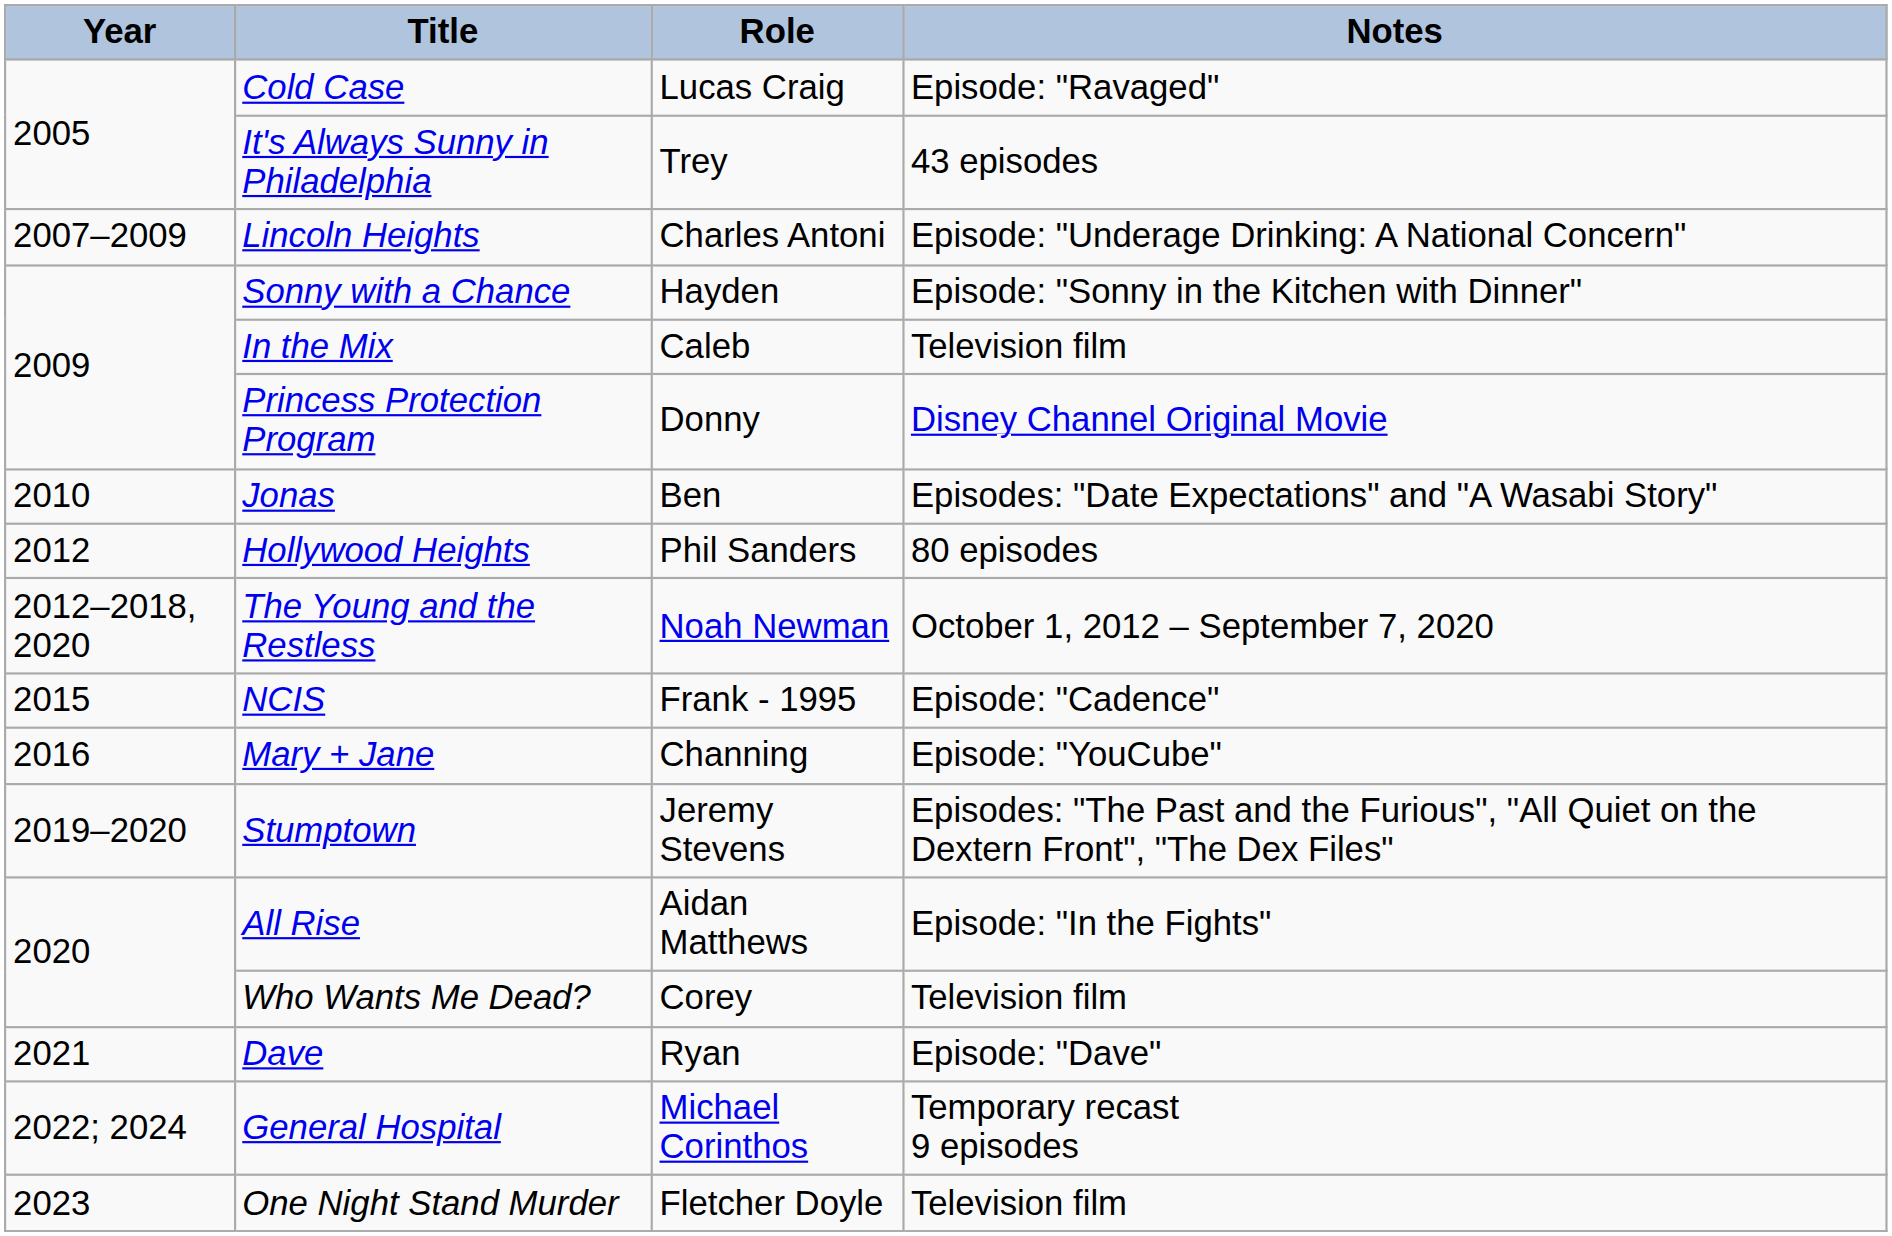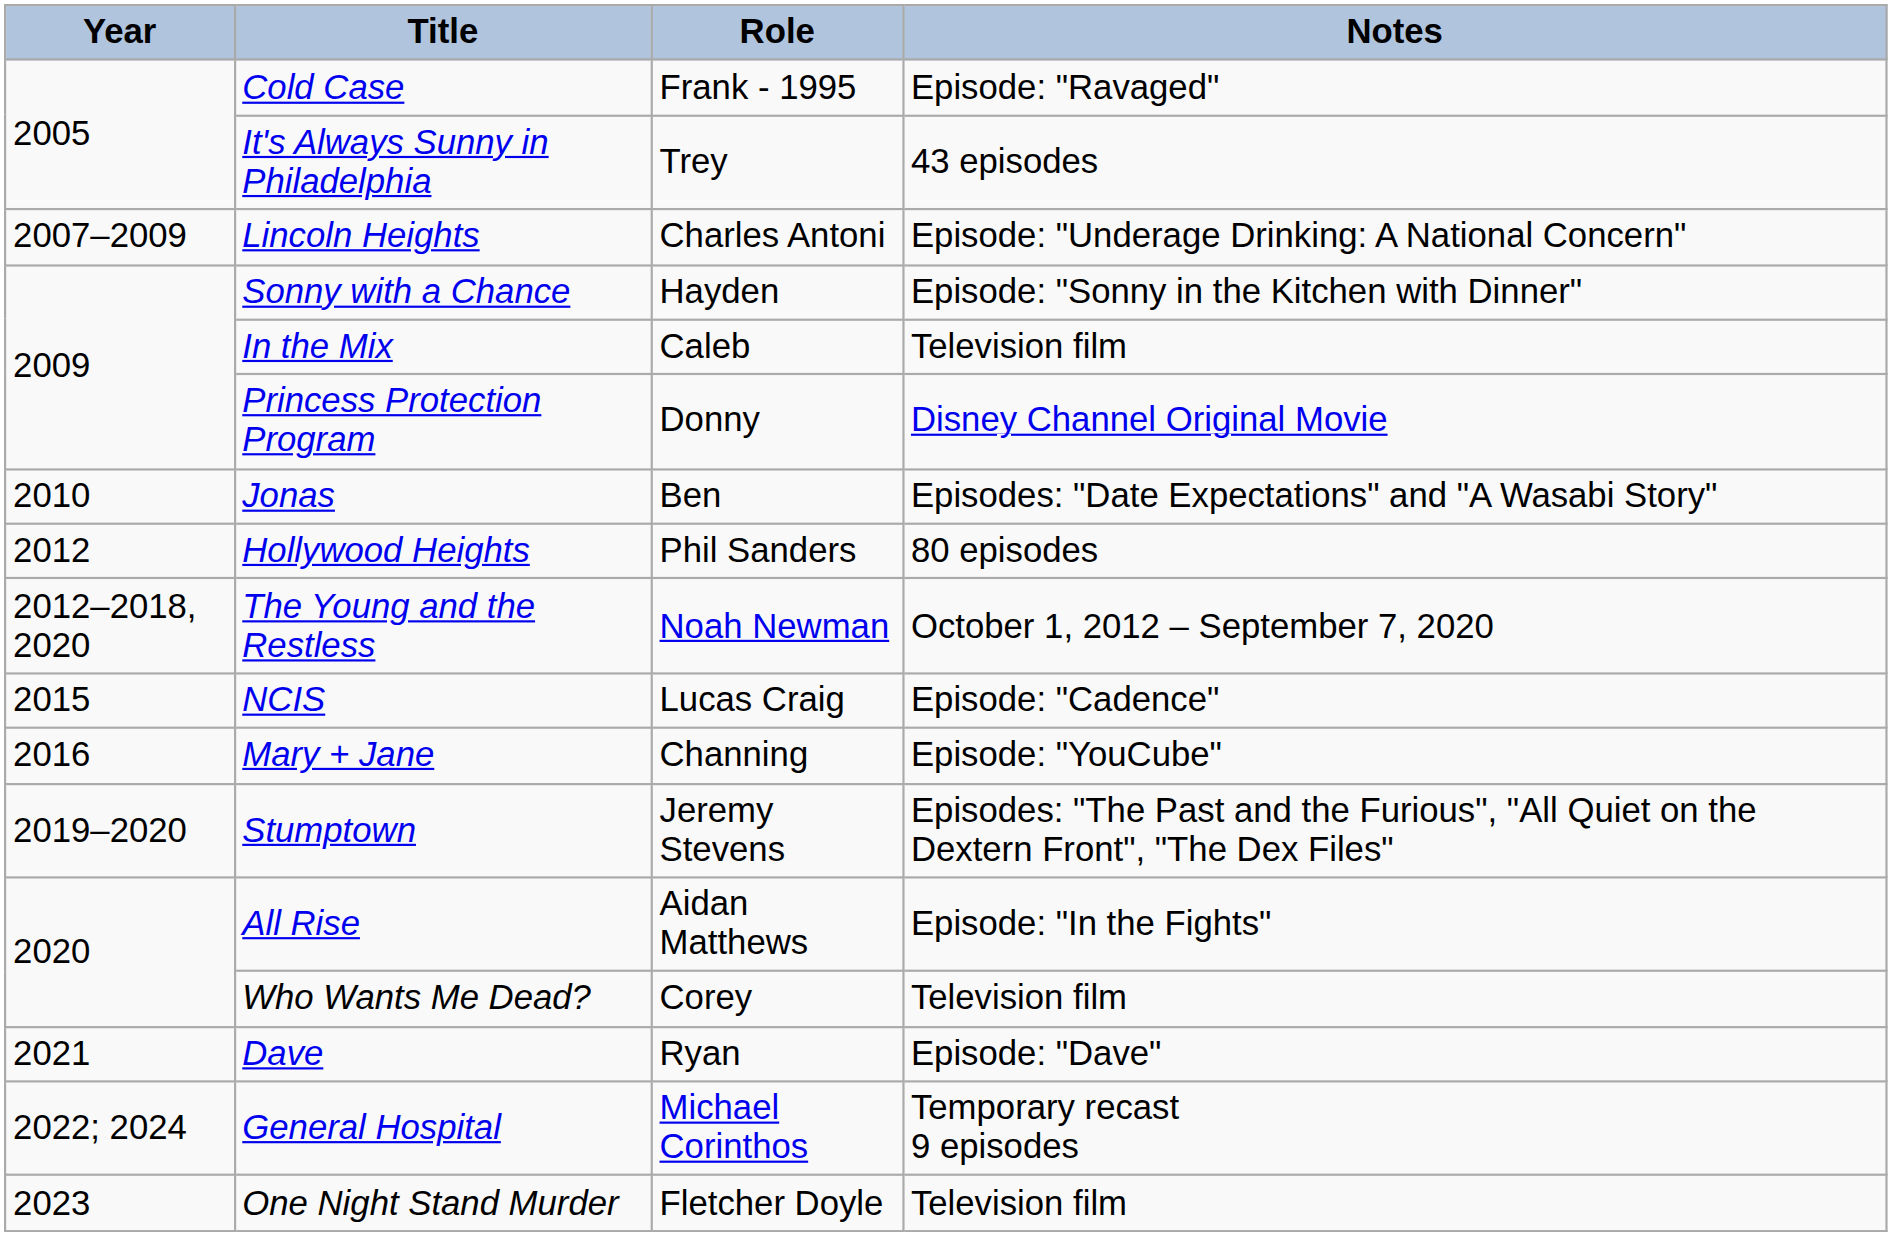Cold Case | Role: Lucas Craig -> Frank - 1995
NCIS | Role: Frank - 1995 -> Lucas Craig
